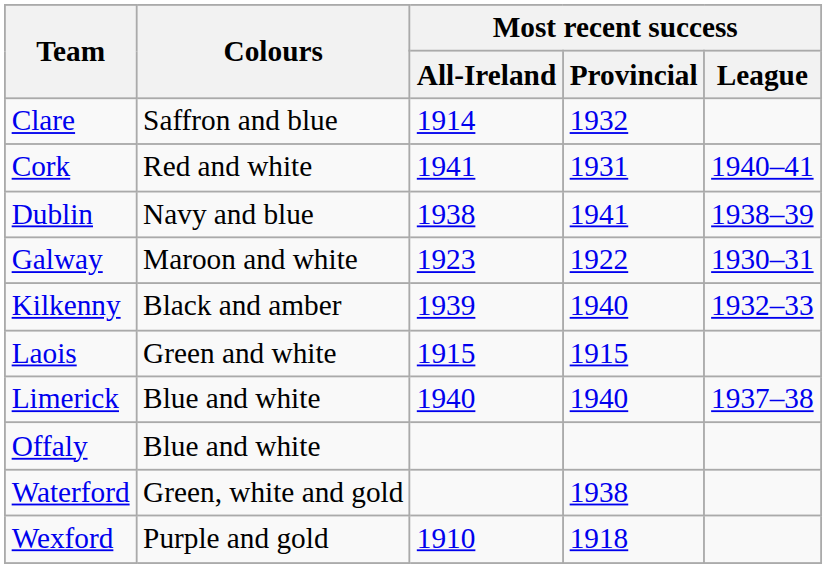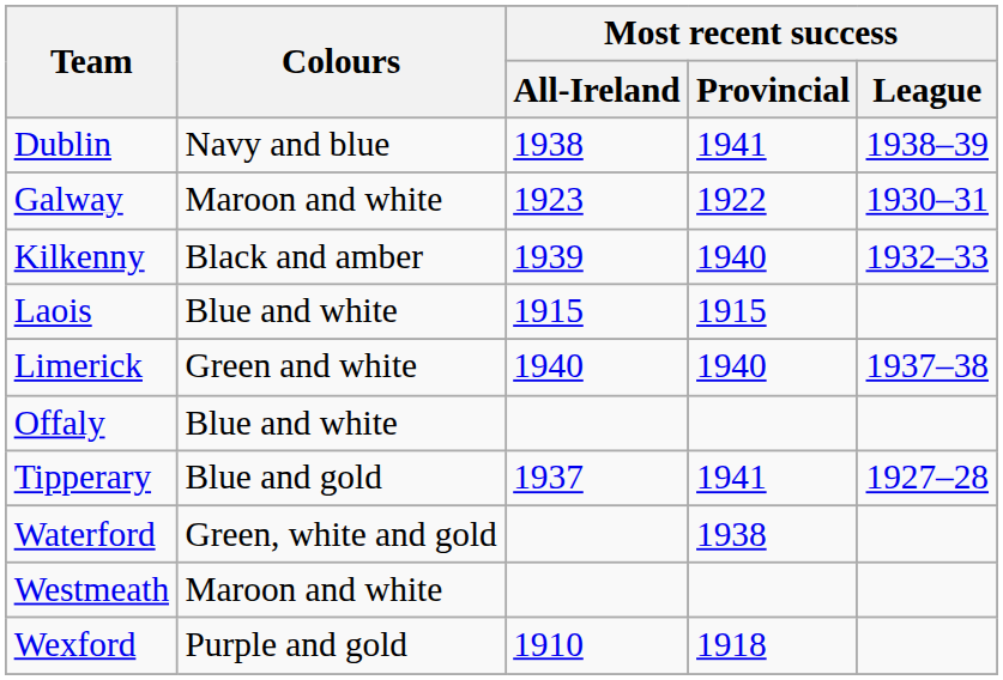- row: Clare | Saffron and blue | 1914 | 1932
- row: Cork | Red and white | 1941 | 1931 | 1940–41
Laois | Colours: Green and white -> Blue and white
Limerick | Colours: Blue and white -> Green and white
+ row: Tipperary | Blue and gold | 1937 | 1941 | 1927–28
+ row: Westmeath | Maroon and white
